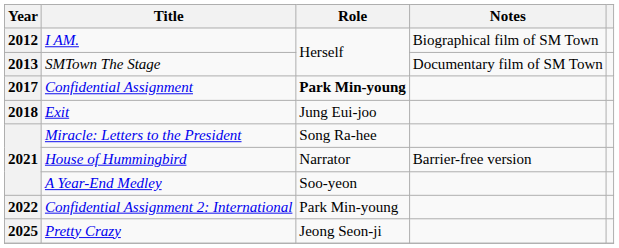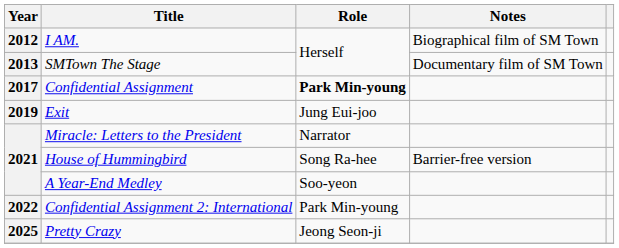Exit | Year: 2018 -> 2019
Miracle: Letters to the President | Role: Song Ra-hee -> Narrator
House of Hummingbird | Role: Narrator -> Song Ra-hee
